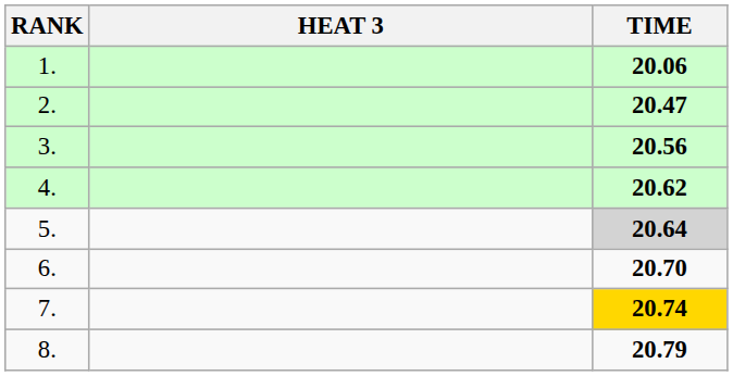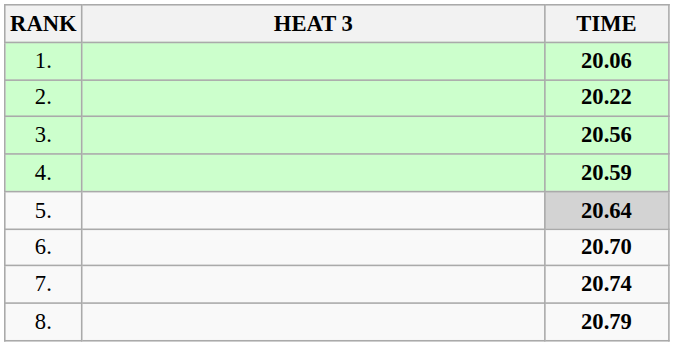2. | TIME: 20.47 -> 20.22
4. | TIME: 20.62 -> 20.59
7. | TIME: gold background -> no background
